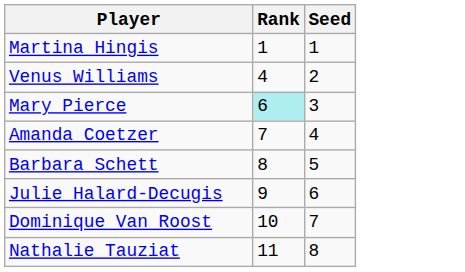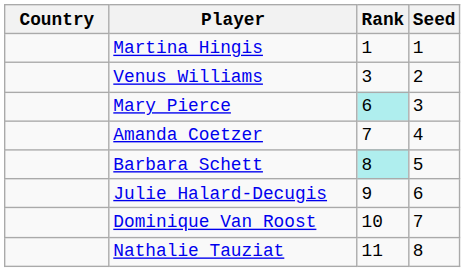+ column: Country
Venus Williams | Rank: 4 -> 3
Barbara Schett | Rank: no background -> paleturquoise background
